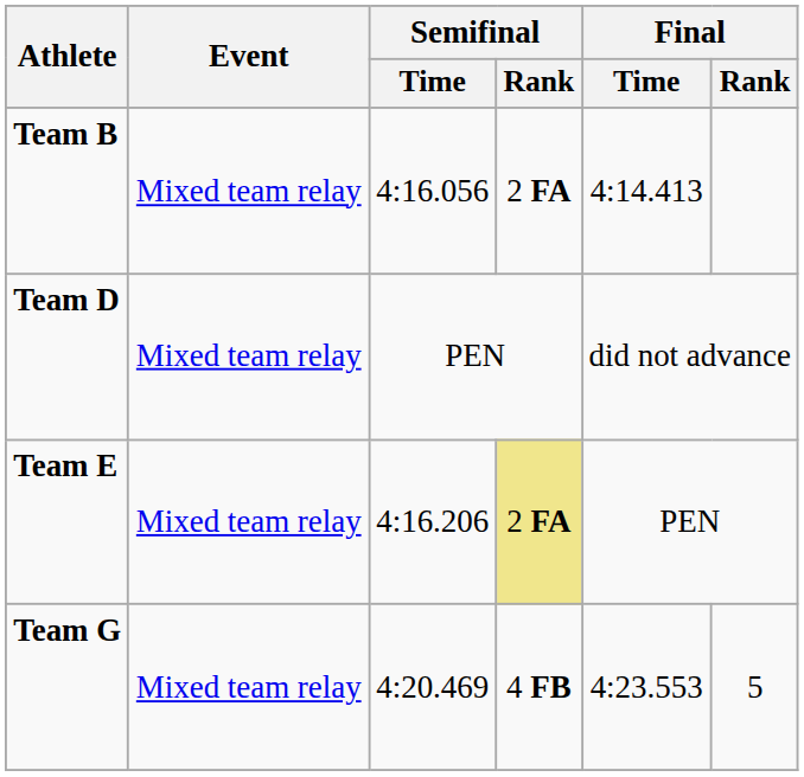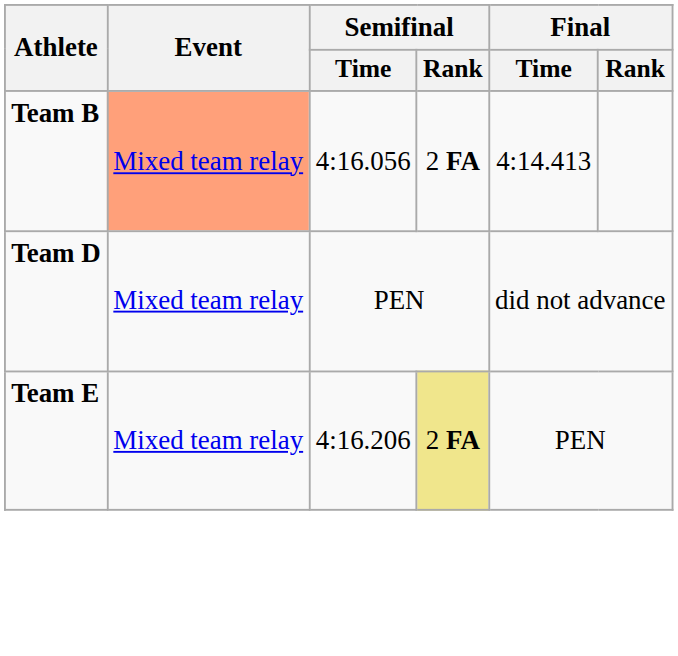Team B | Event: no background -> lightsalmon background
- row: Team G | Mixed team relay | 4:20.469 | 4 FB | 4:23.553 | 5
